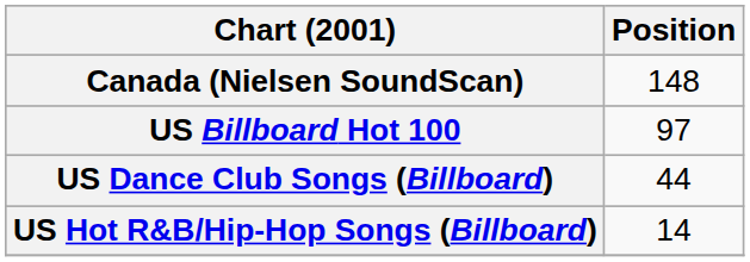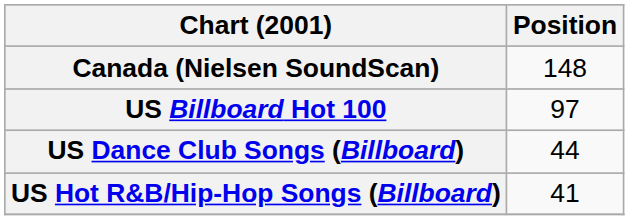US Hot R&B/Hip-Hop Songs (Billboard) | Position: 14 -> 41
